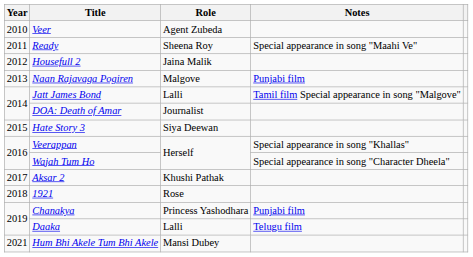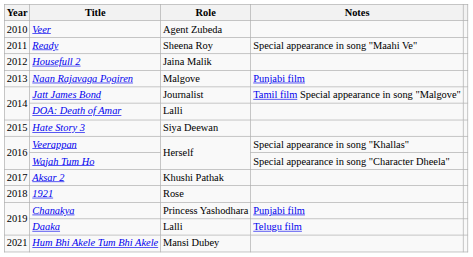Jatt James Bond | Role: Lalli -> Journalist
DOA: Death of Amar | Role: Journalist -> Lalli
